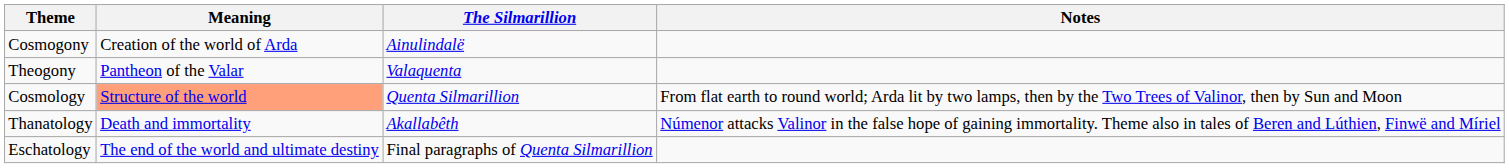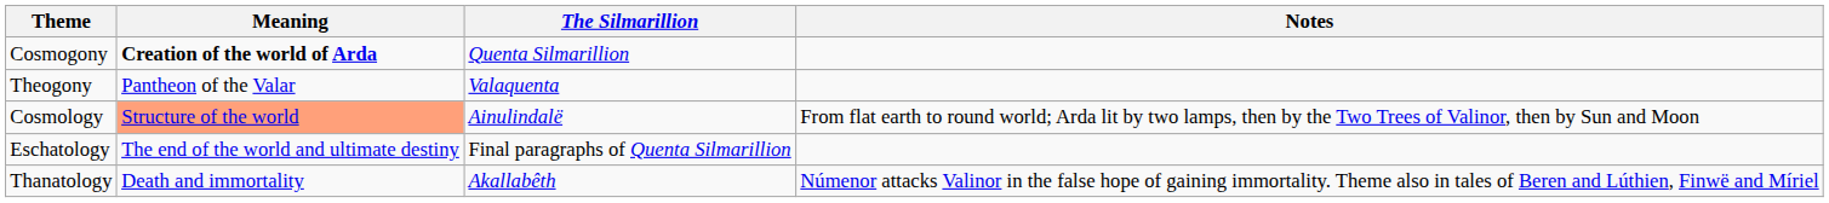Cosmogony | Meaning: normal -> bold
Cosmogony | The Silmarillion: Ainulindalë -> Quenta Silmarillion
Cosmology | The Silmarillion: Quenta Silmarillion -> Ainulindalë
rows swapped: Thanatology <-> Eschatology
